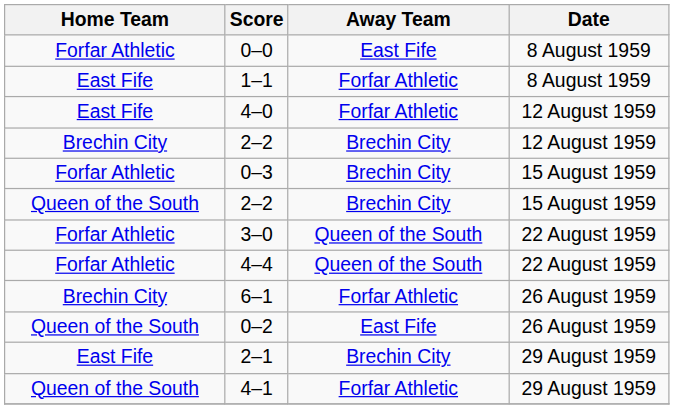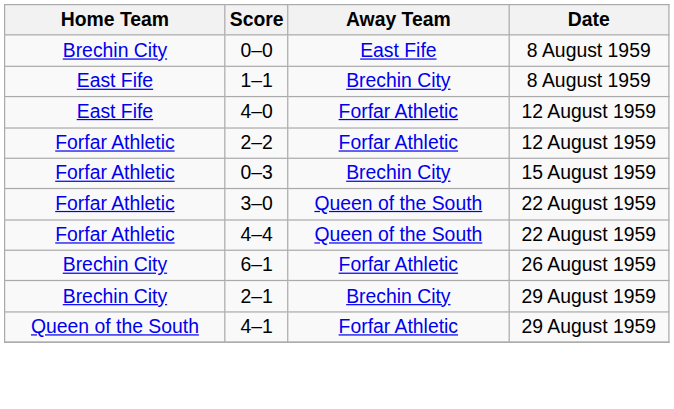0–0 | Home Team: Forfar Athletic -> Brechin City
1–1 | Away Team: Forfar Athletic -> Brechin City
2–2 / 12 August 1959 | Home Team: Brechin City -> Forfar Athletic
2–2 / 12 August 1959 | Away Team: Brechin City -> Forfar Athletic
- row: Queen of the South | 2–2 | Brechin City | 15 August 1959
- row: Queen of the South | 0–2 | East Fife | 26 August 1959
2–1 | Home Team: East Fife -> Brechin City
